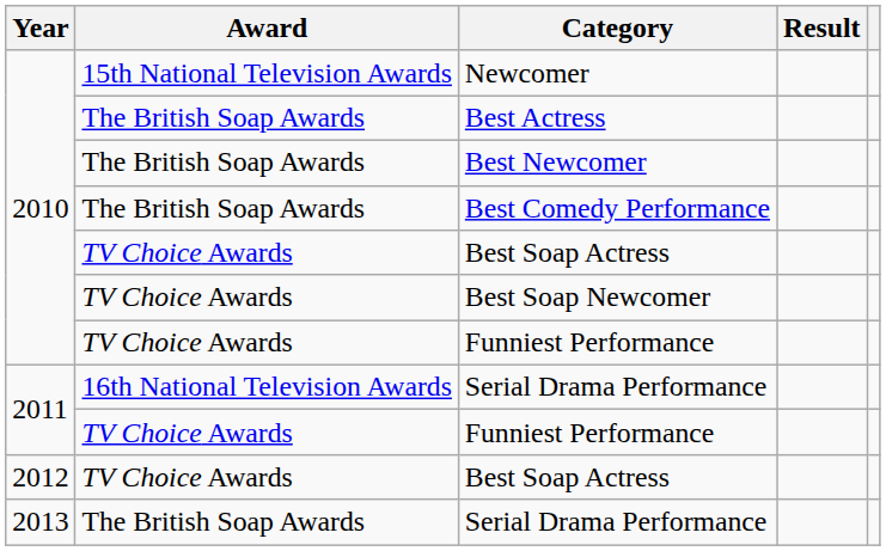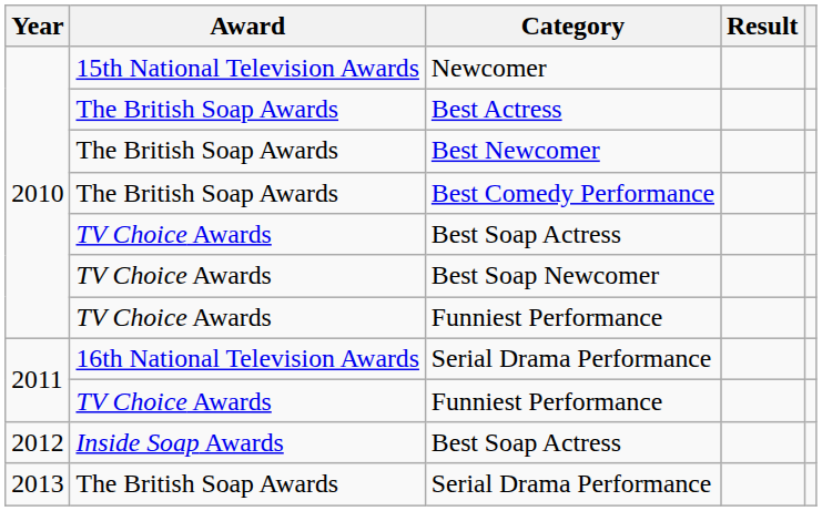2012 / Best Soap Actress | Award: TV Choice Awards -> Inside Soap Awards
